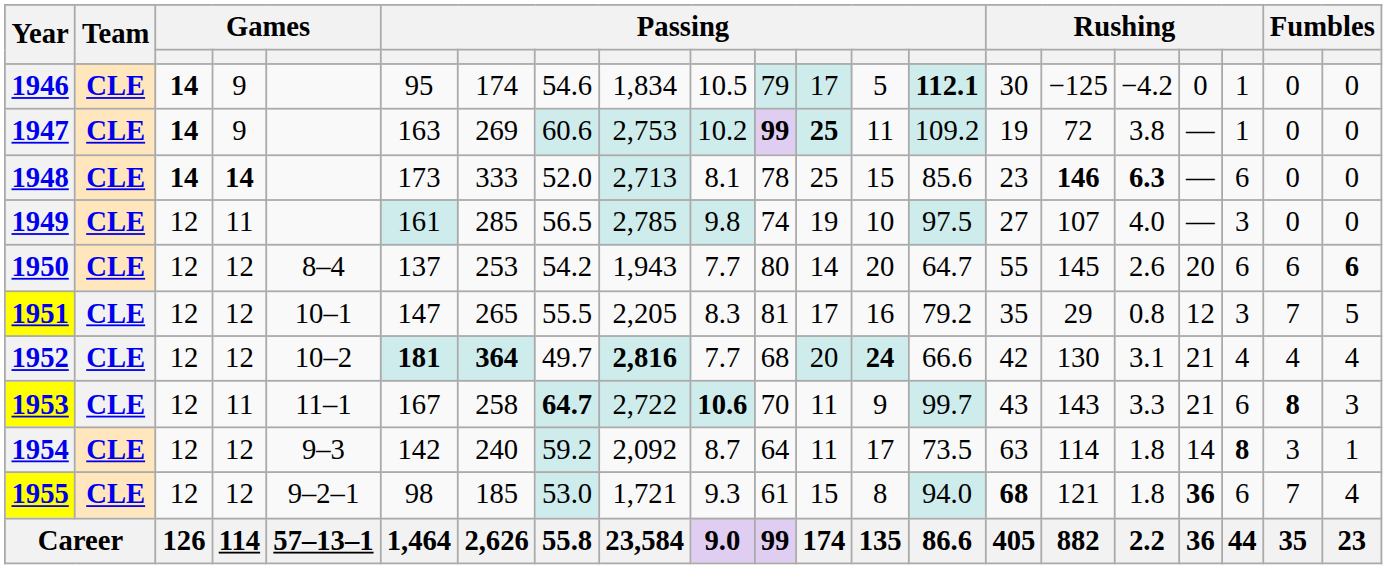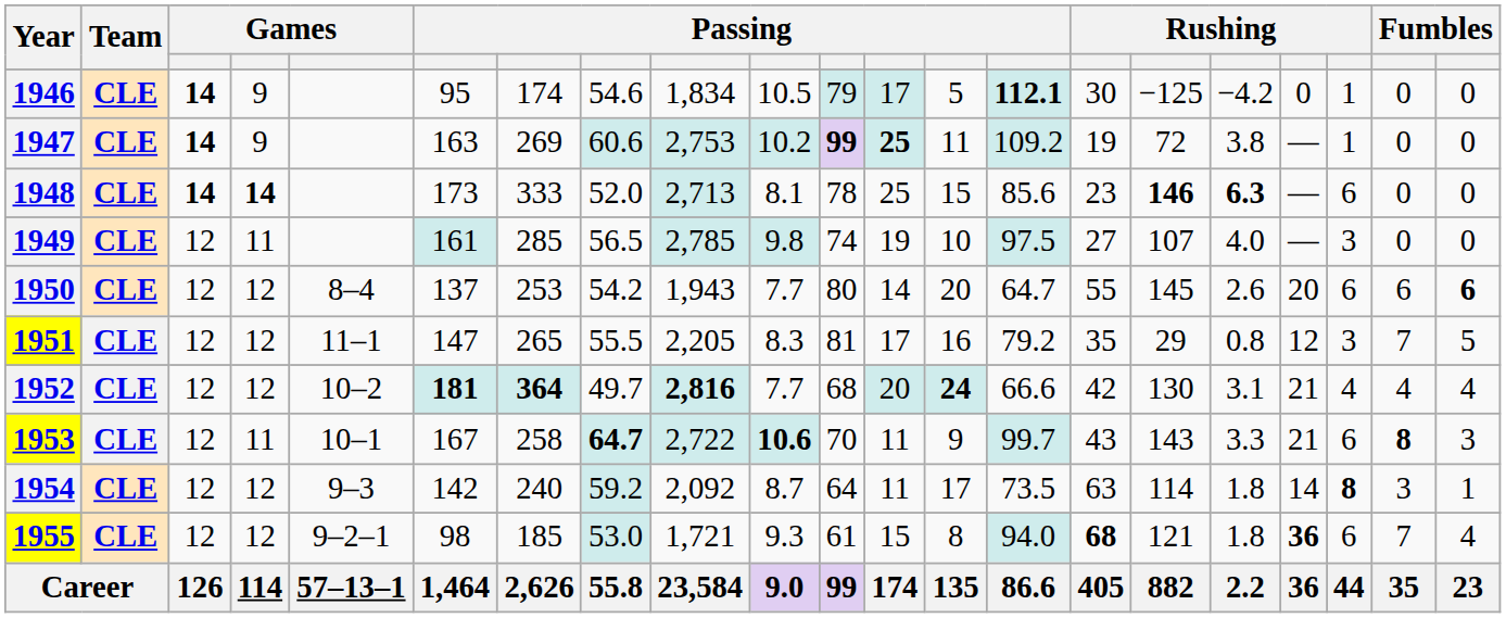1951 | column 5: 10–1 -> 11–1
1953 | column 5: 11–1 -> 10–1
